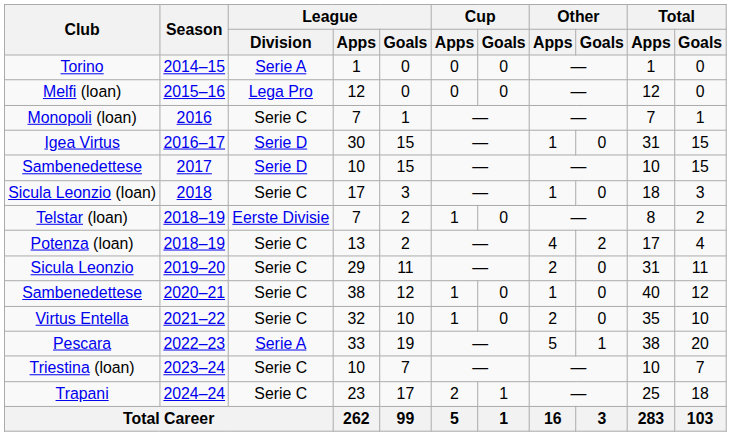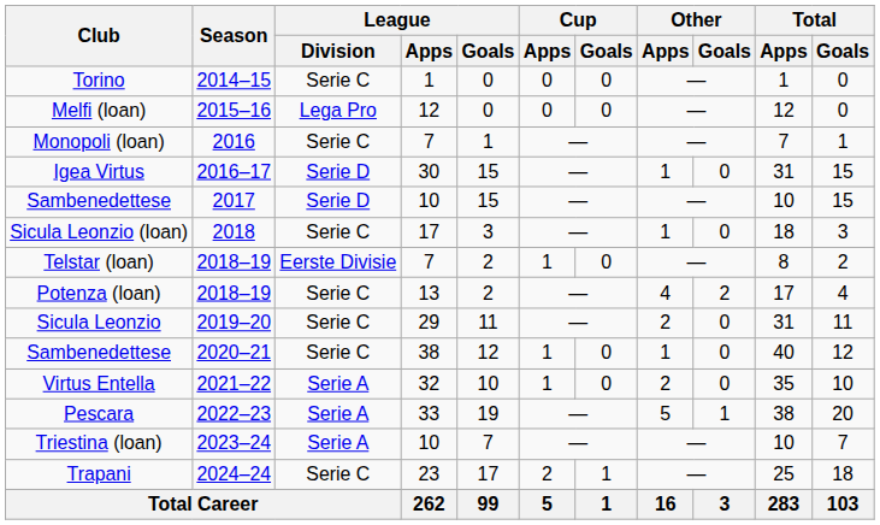Torino | League / Division: Serie A -> Serie C
Virtus Entella | League / Division: Serie C -> Serie A
Triestina (loan) | League / Division: Serie C -> Serie A
